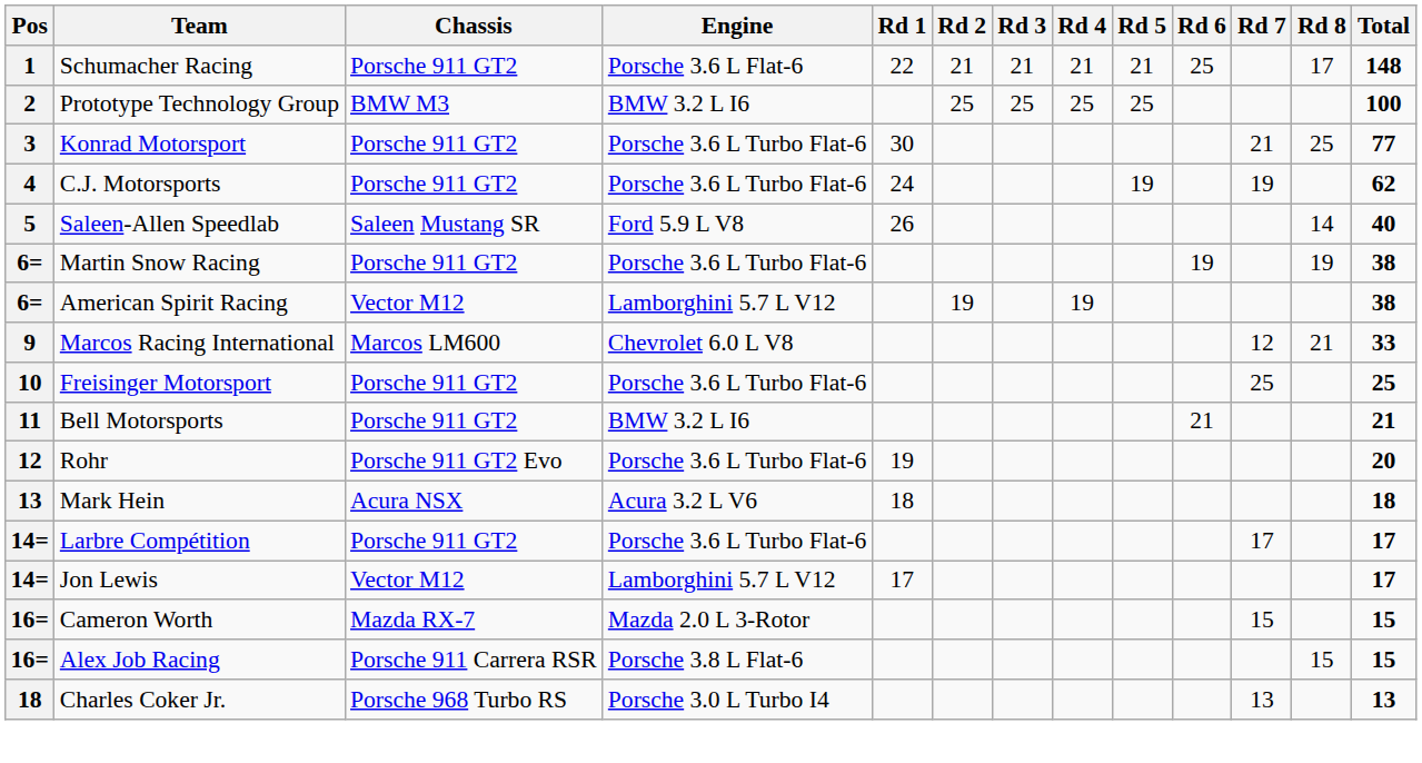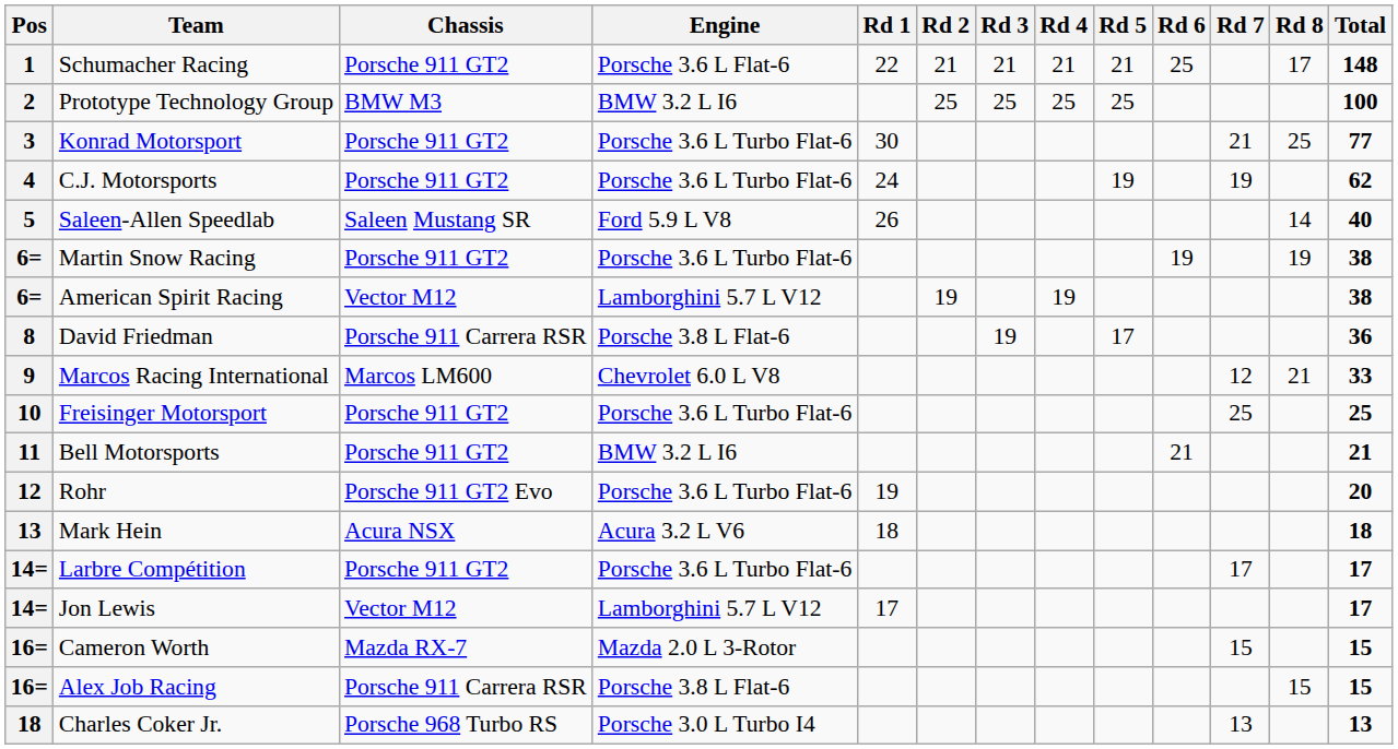+ row: 8 | David Friedman | Porsche 911 Carrera RSR | Porsche 3.8 L Flat-6 | 19 | 17 | 36
